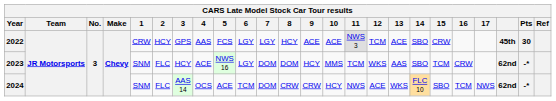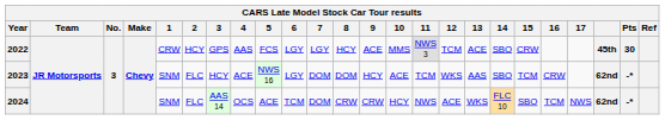2022 | 10: ACE -> MMS
2023 | 10: MMS -> ACE
